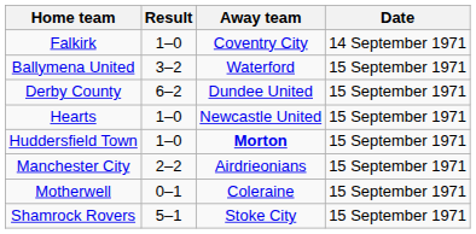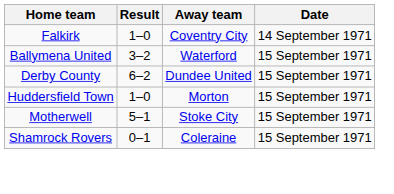- row: Hearts | 1–0 | Newcastle United | 15 September 1971
Huddersfield Town | Away team: bold -> normal
- row: Manchester City | 2–2 | Airdrieonians | 15 September 1971
Motherwell | Result: 0–1 -> 5–1
Motherwell | Away team: Coleraine -> Stoke City
Shamrock Rovers | Result: 5–1 -> 0–1
Shamrock Rovers | Away team: Stoke City -> Coleraine
